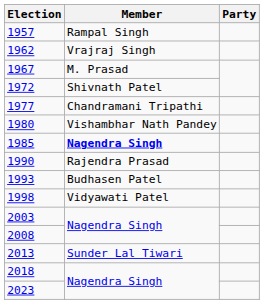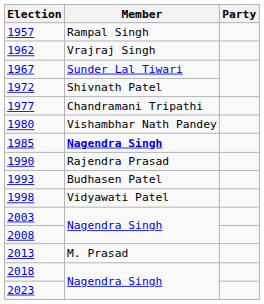1967 | Member: M. Prasad -> Sunder Lal Tiwari
2013 | Member: Sunder Lal Tiwari -> M. Prasad
